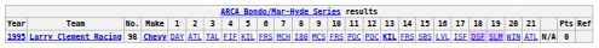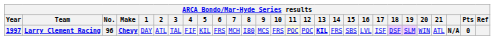Larry Clement Racing | Year: 1995 -> 1997
Larry Clement Racing | No.: 98 -> 96
Larry Clement Racing | 11: no background -> lightyellow background
